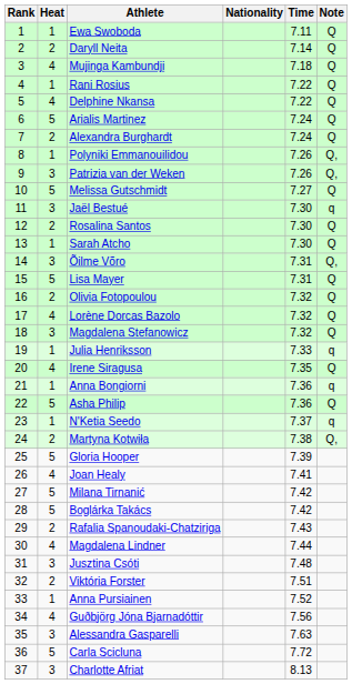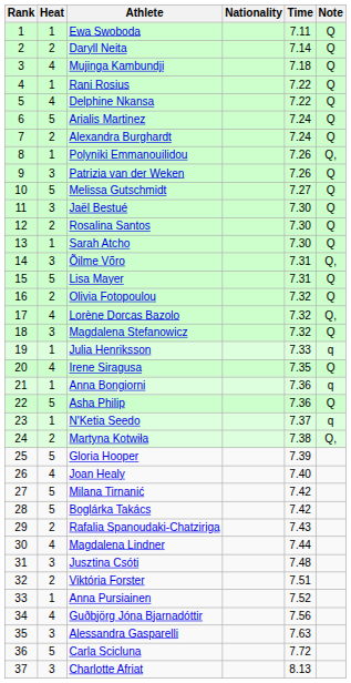Patrizia van der Weken | Note: Q, -> Q
Jaël Bestué | Note: q -> Q
Lorène Dorcas Bazolo | Note: Q -> Q,
Joan Healy | Time: 7.41 -> 7.40
